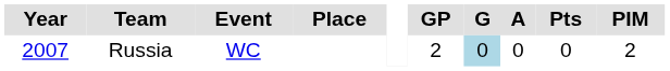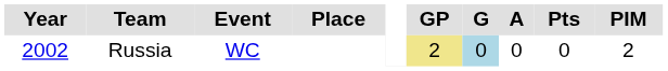Russia | Year: 2007 -> 2002
Russia | GP: no background -> khaki background
